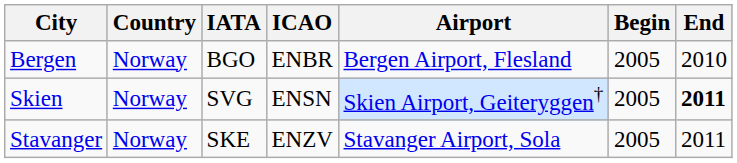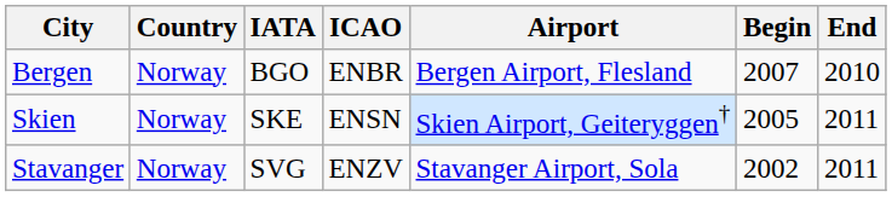Bergen | Begin: 2005 -> 2007
Skien | IATA: SVG -> SKE
Skien | End: bold -> normal
Stavanger | IATA: SKE -> SVG
Stavanger | Begin: 2005 -> 2002
